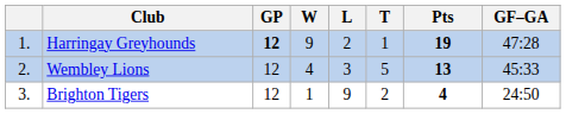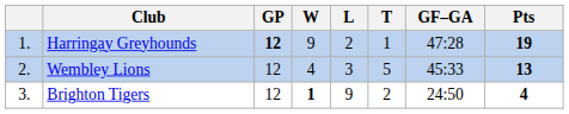columns swapped: GF–GA <-> Pts
Brighton Tigers | W: normal -> bold
